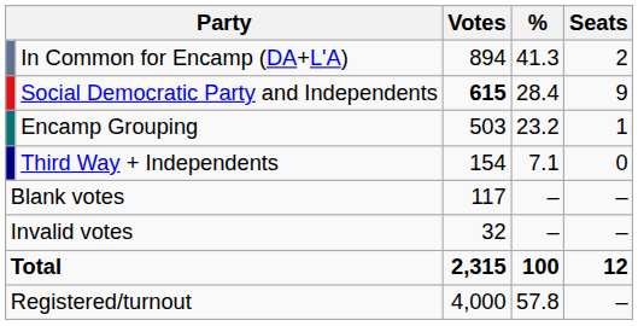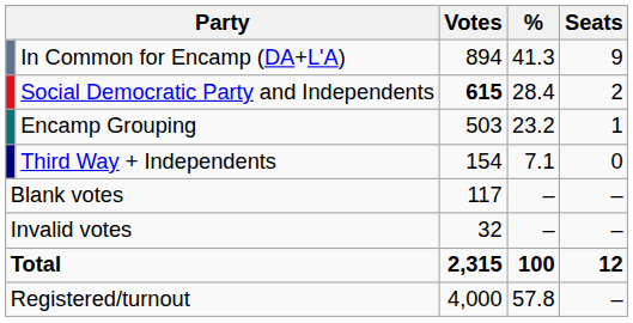In Common for Encamp (DA+L'A) | Seats: 2 -> 9
Social Democratic Party and Independents | Seats: 9 -> 2
